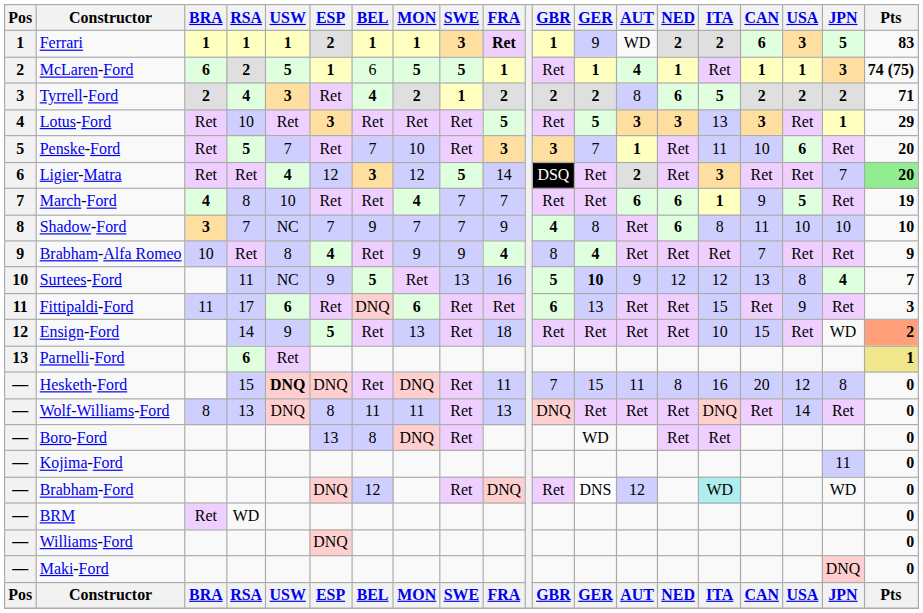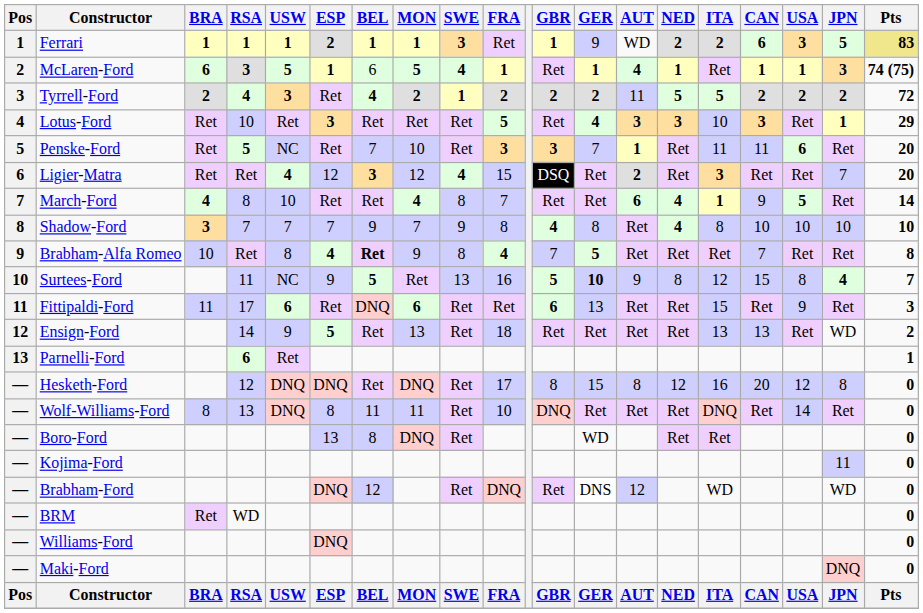Ferrari | FRA: bold -> normal
Ferrari | Pts: no background -> khaki background
McLaren-Ford | RSA: 2 -> 3
McLaren-Ford | SWE: 5 -> 4
Tyrrell-Ford | AUT: 8 -> 11
Tyrrell-Ford | NED: 6 -> 5
Tyrrell-Ford | Pts: 71 -> 72
Lotus-Ford | GER: 5 -> 4
Lotus-Ford | ITA: 13 -> 10
Penske-Ford | USW: 7 -> NC
Penske-Ford | CAN: 10 -> 11
Ligier-Matra | SWE: 5 -> 4
Ligier-Matra | FRA: 14 -> 15
Ligier-Matra | Pts: lightgreen background -> no background
March-Ford | SWE: 7 -> 8
March-Ford | NED: 6 -> 4
March-Ford | Pts: 19 -> 14
Shadow-Ford | USW: NC -> 7
Shadow-Ford | SWE: 7 -> 9
Shadow-Ford | FRA: 9 -> 8
Shadow-Ford | NED: 6 -> 4
Shadow-Ford | CAN: 11 -> 10
Brabham-Alfa Romeo | BEL: normal -> bold
Brabham-Alfa Romeo | SWE: 9 -> 8
Brabham-Alfa Romeo | GBR: 8 -> 7
Brabham-Alfa Romeo | GER: 4 -> 5
Brabham-Alfa Romeo | Pts: 9 -> 8
Surtees-Ford | NED: 12 -> 8
Surtees-Ford | CAN: 13 -> 15
Ensign-Ford | ITA: 10 -> 13
Ensign-Ford | CAN: 15 -> 13
Ensign-Ford | Pts: lightsalmon background -> no background
Parnelli-Ford | Pts: khaki background -> no background
Hesketh-Ford | RSA: 15 -> 12
Hesketh-Ford | USW: bold -> normal
Hesketh-Ford | FRA: 11 -> 17
Hesketh-Ford | GBR: 7 -> 8
Hesketh-Ford | AUT: 11 -> 8
Hesketh-Ford | NED: 8 -> 12
Wolf-Williams-Ford | FRA: 13 -> 10
Brabham-Ford | ITA: paleturquoise background -> no background
